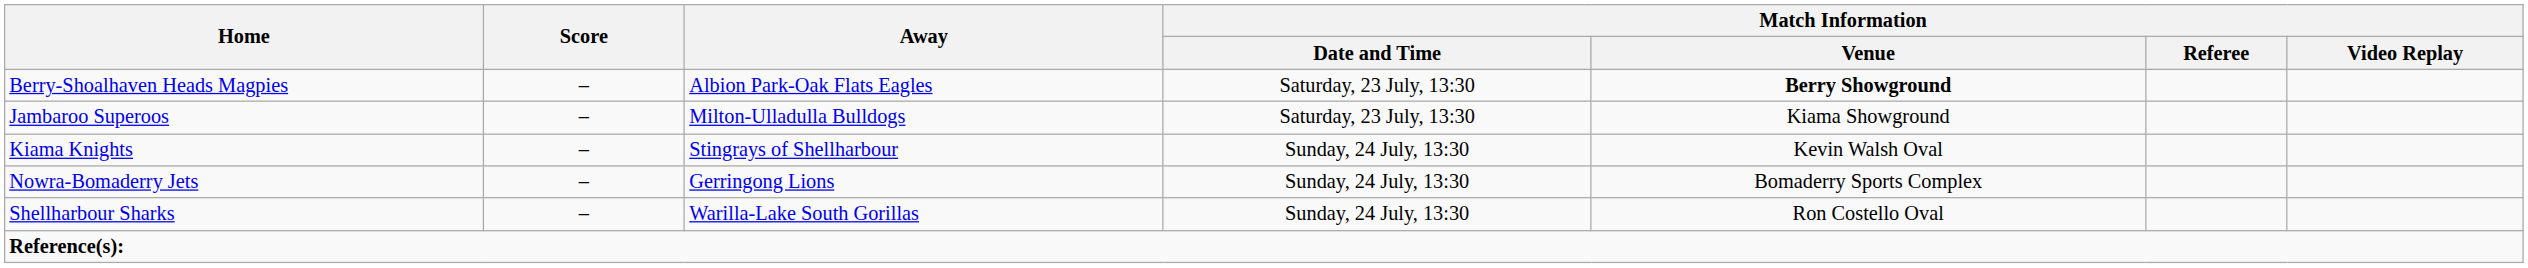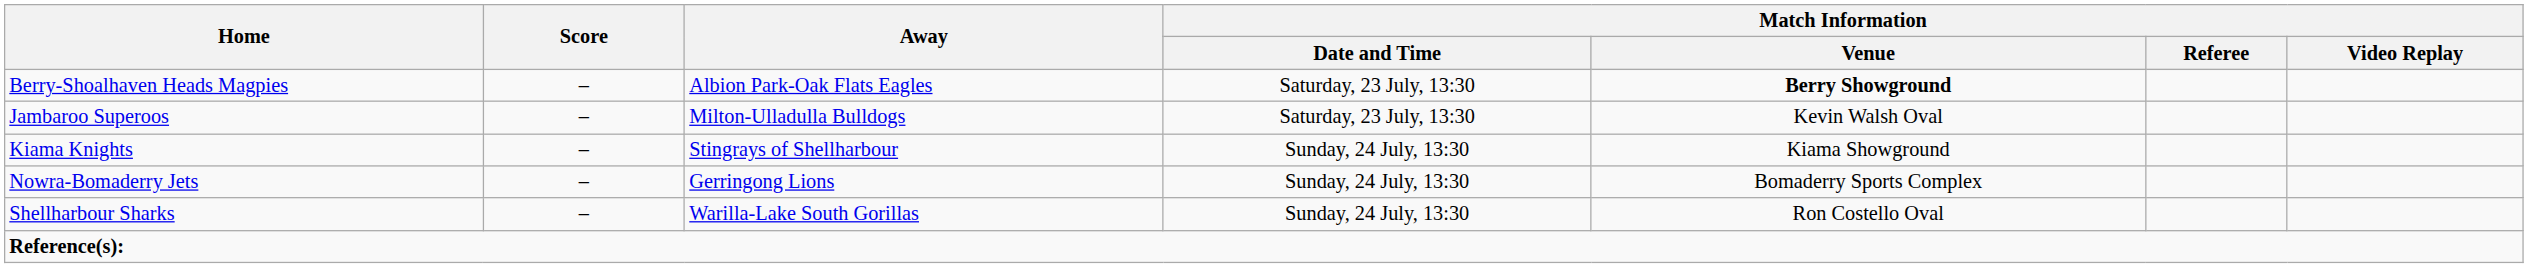Jambaroo Superoos | Match Information / Venue: Kiama Showground -> Kevin Walsh Oval
Kiama Knights | Match Information / Venue: Kevin Walsh Oval -> Kiama Showground
